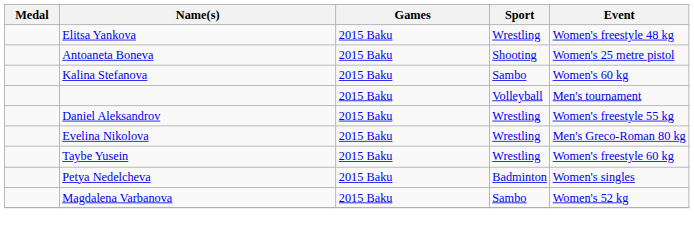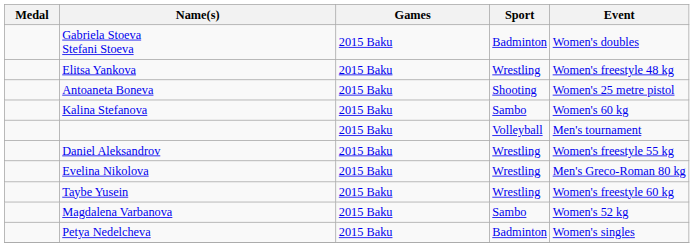+ row: Gabriela Stoeva Stefani Stoeva | 2015 Baku | Badminton | Women's doubles
rows swapped: Magdalena Varbanova <-> Petya Nedelcheva
